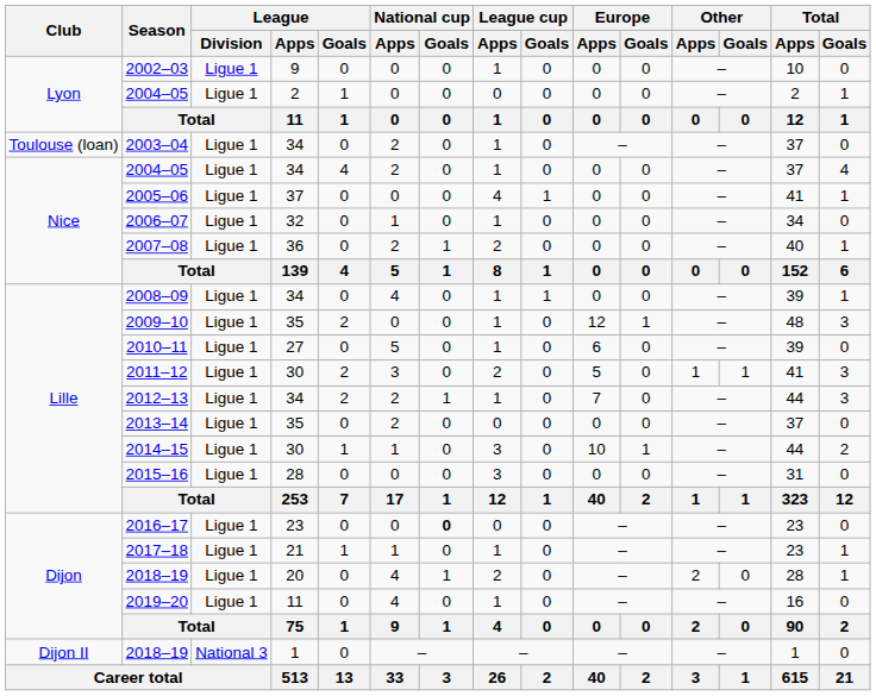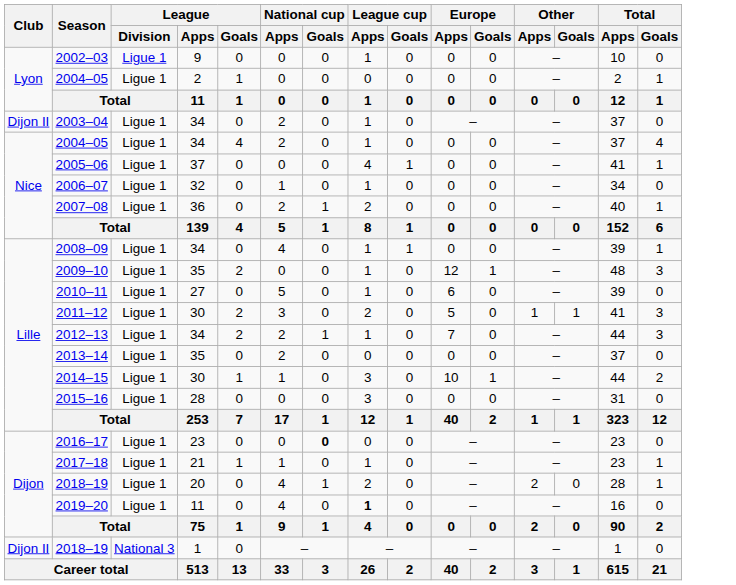2003–04 | Club: Toulouse (loan) -> Dijon II
2019–20 | League cup / Apps: normal -> bold
